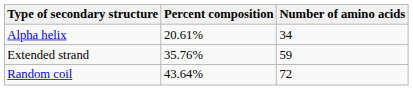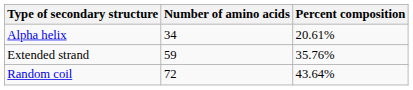columns swapped: Number of amino acids <-> Percent composition
